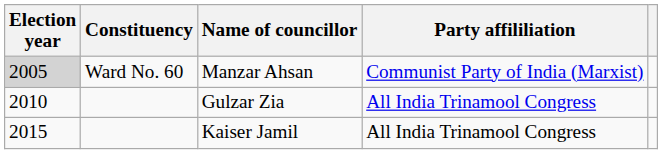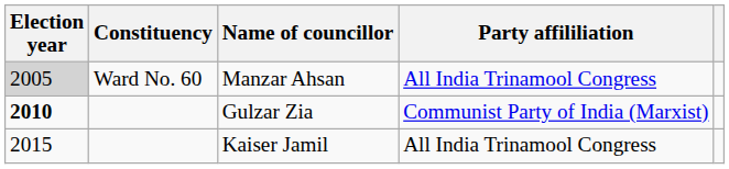Manzar Ahsan | Party affililiation: Communist Party of India (Marxist) -> All India Trinamool Congress
Gulzar Zia | Election year: normal -> bold
Gulzar Zia | Party affililiation: All India Trinamool Congress -> Communist Party of India (Marxist)
